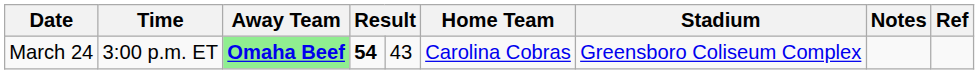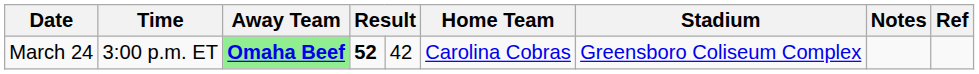March 24 | column 4: 54 -> 52
March 24 | column 5: 43 -> 42
